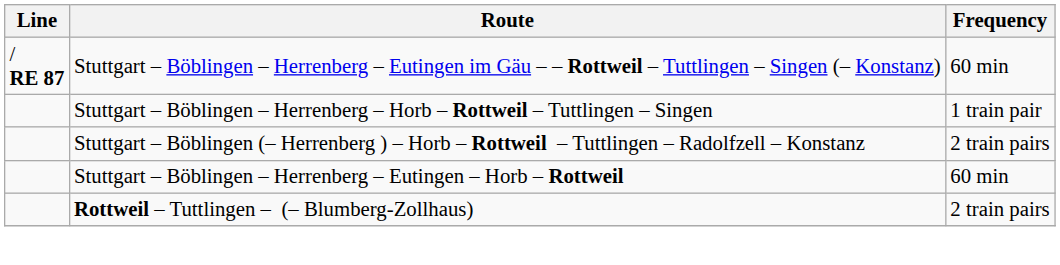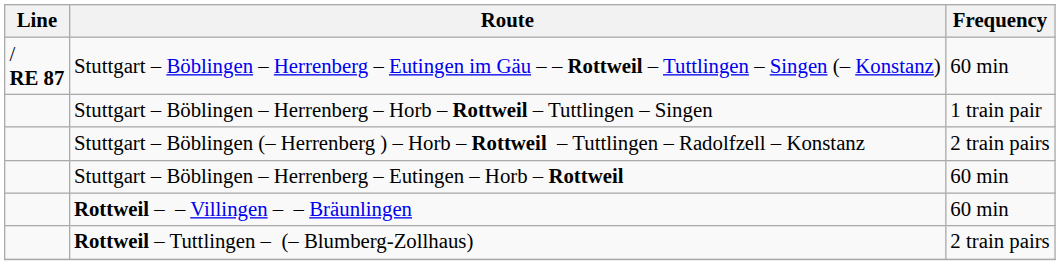+ row: Rottweil – – Villingen – – Bräunlingen | 60 min
